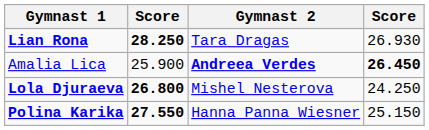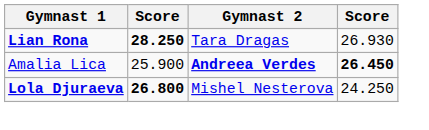- row: Polina Karika | 27.550 | Hanna Panna Wiesner | 25.150
